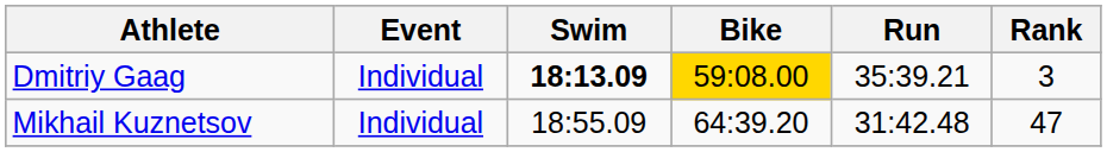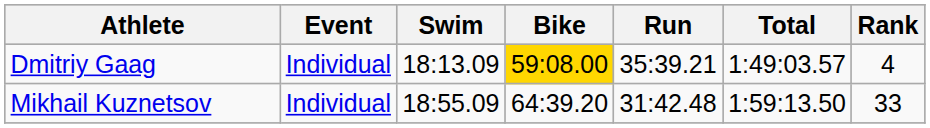+ column: Total | 1:49:03.57 | 1:59:13.50
Dmitriy Gaag | Swim: bold -> normal
Dmitriy Gaag | Rank: 3 -> 4
Mikhail Kuznetsov | Rank: 47 -> 33
